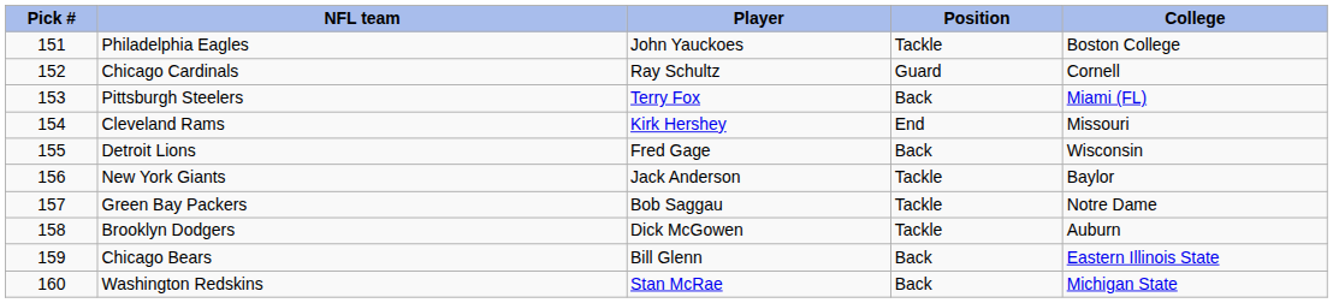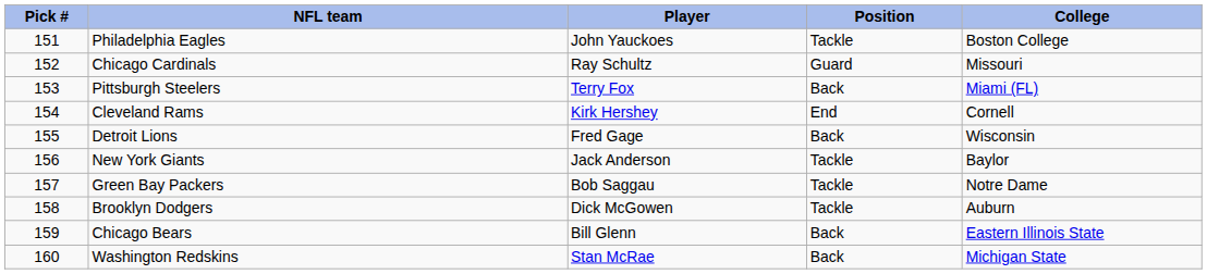Chicago Cardinals | College: Cornell -> Missouri
Cleveland Rams | College: Missouri -> Cornell
